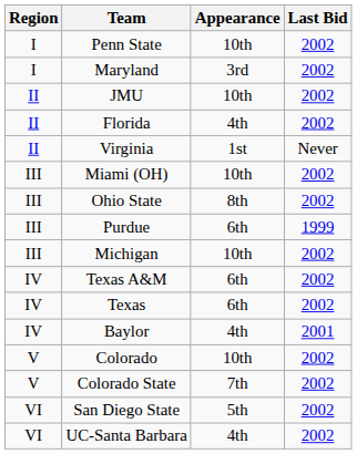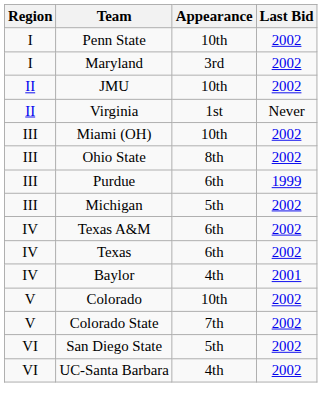- row: II | Florida | 4th | 2002
Michigan | Appearance: 10th -> 5th
